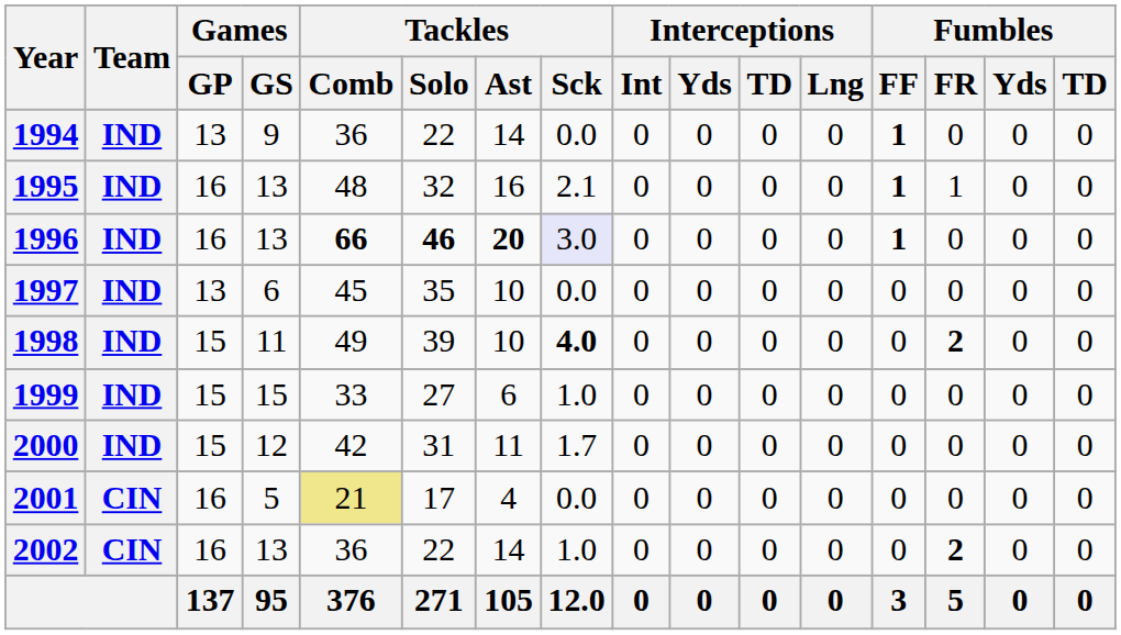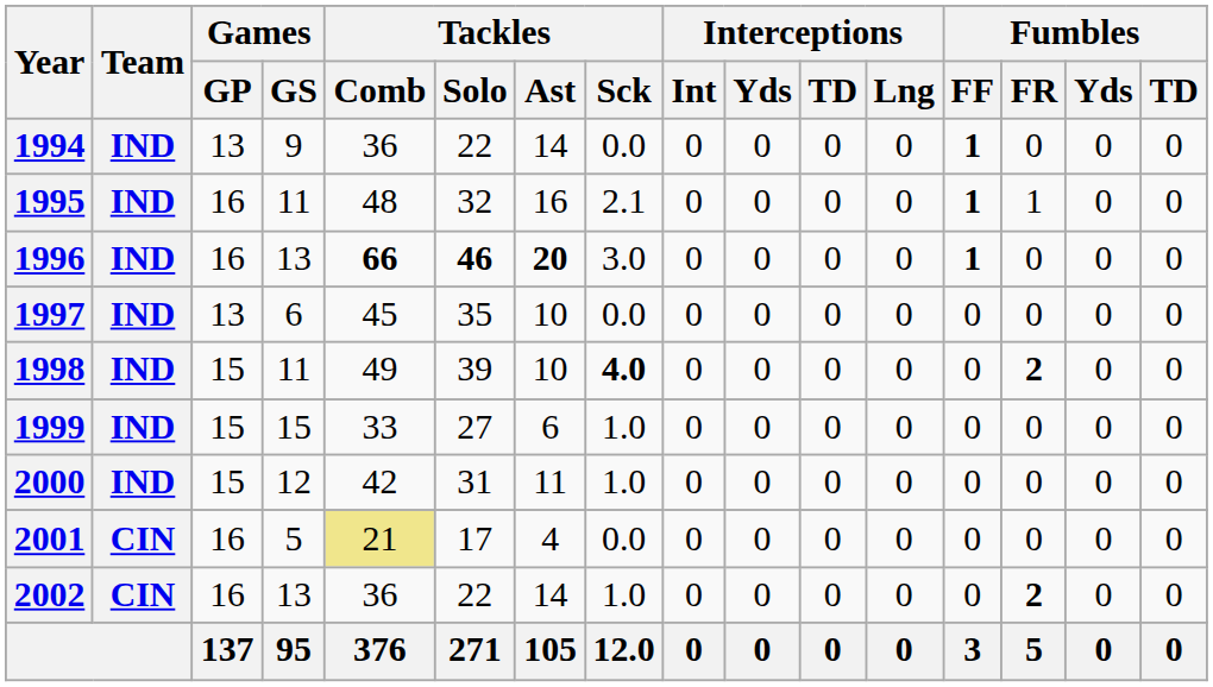1995 | Games / GS: 13 -> 11
1996 | Tackles / Sck: lavender background -> no background
2000 | Tackles / Sck: 1.7 -> 1.0
